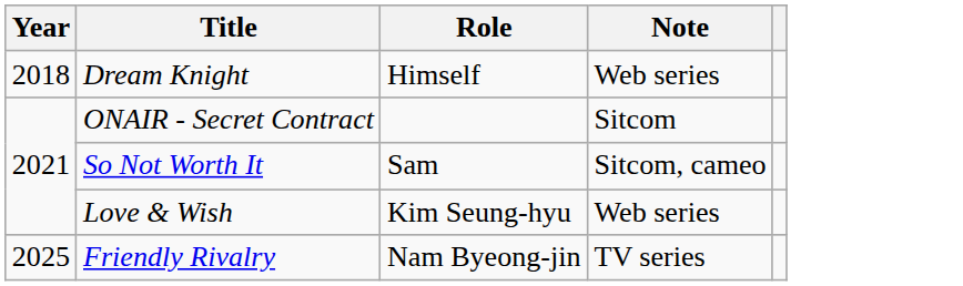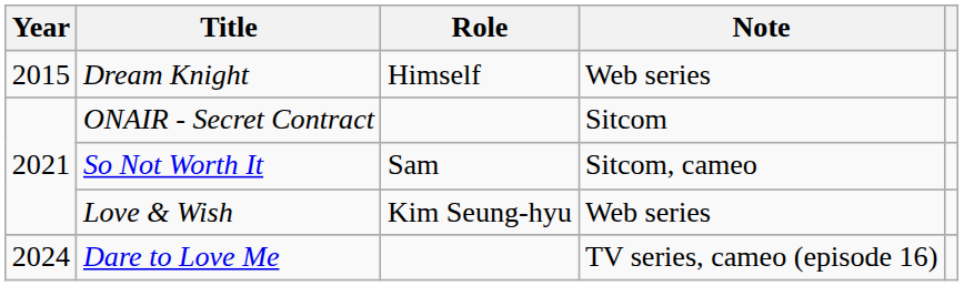Dream Knight | Year: 2018 -> 2015
+ row: 2024 | Dare to Love Me | TV series, cameo (episode 16)
- row: 2025 | Friendly Rivalry | Nam Byeong-jin | TV series
